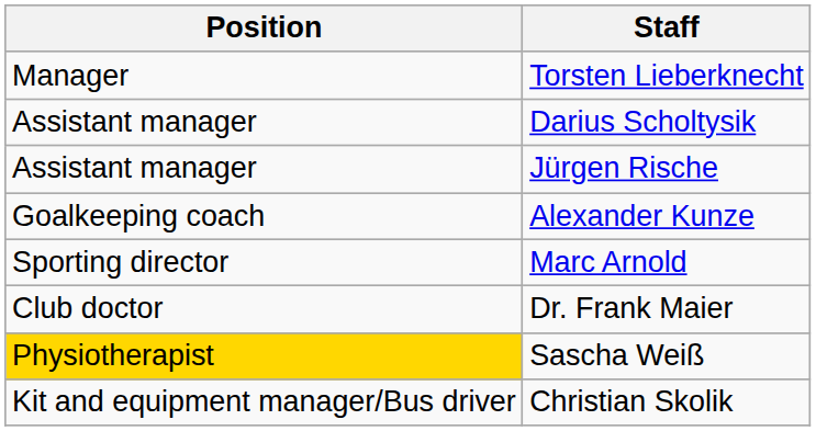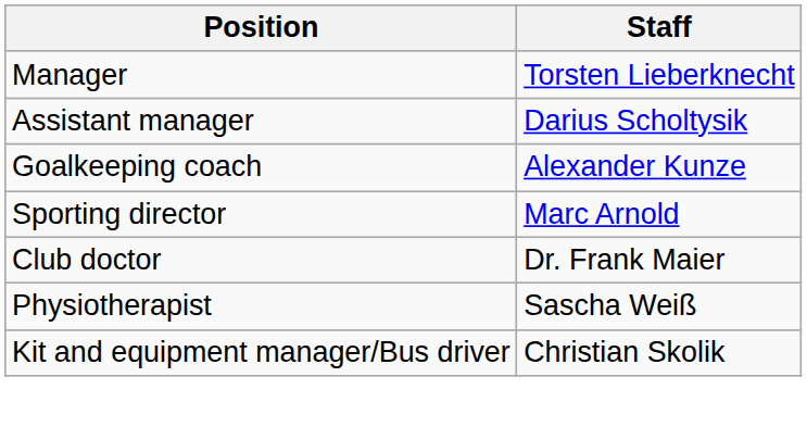- row: Assistant manager | Jürgen Rische
Sascha Weiß | Position: gold background -> no background
